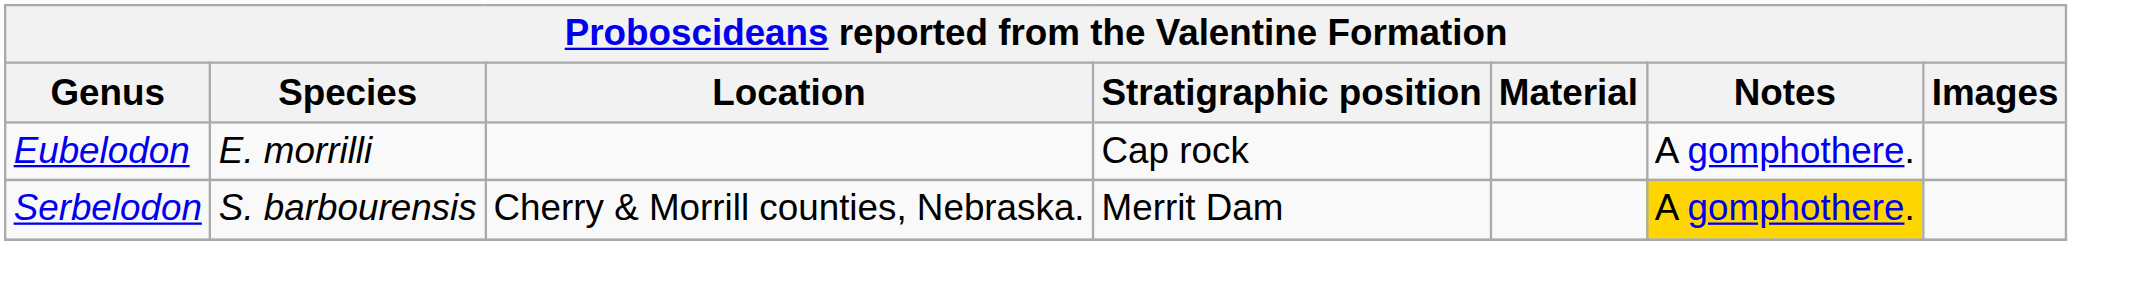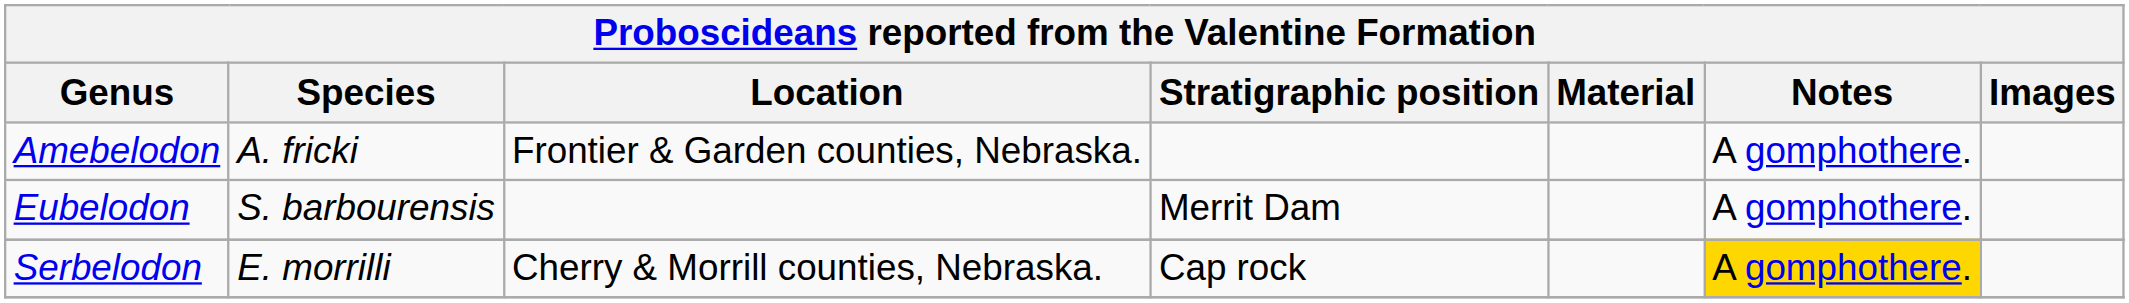+ row: Amebelodon | A. fricki | Frontier & Garden counties, Nebraska. | A gomphothere.
Eubelodon | Species: E. morrilli -> S. barbourensis
Eubelodon | Stratigraphic position: Cap rock -> Merrit Dam
Serbelodon | Species: S. barbourensis -> E. morrilli
Serbelodon | Stratigraphic position: Merrit Dam -> Cap rock
